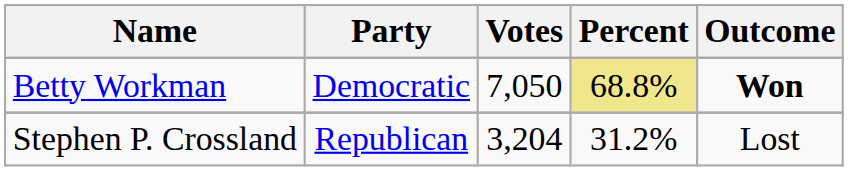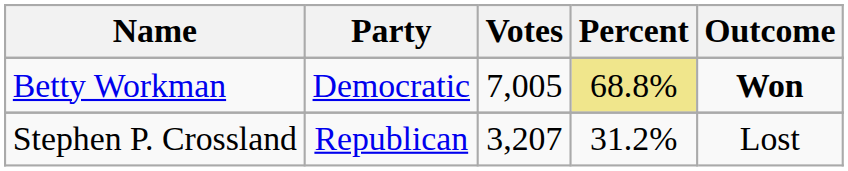Betty Workman | Votes: 7,050 -> 7,005
Stephen P. Crossland | Votes: 3,204 -> 3,207
